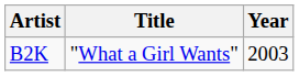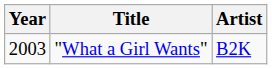columns swapped: Year <-> Artist
